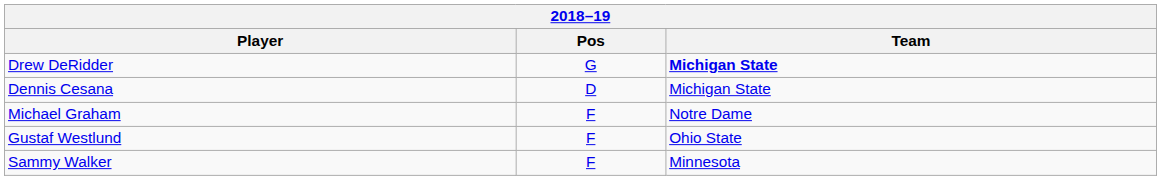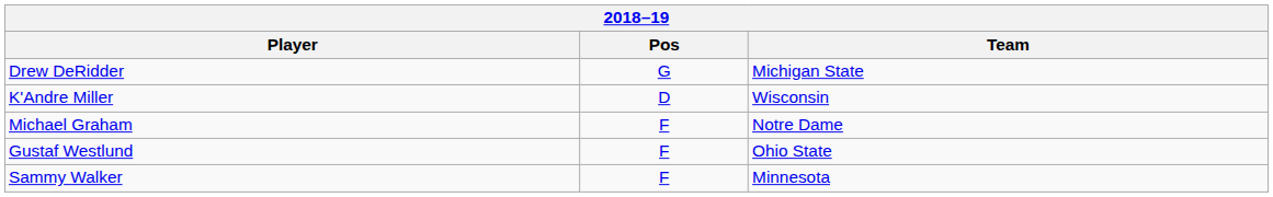Drew DeRidder | Team: bold -> normal
- row: Dennis Cesana | D | Michigan State
+ row: K'Andre Miller | D | Wisconsin
